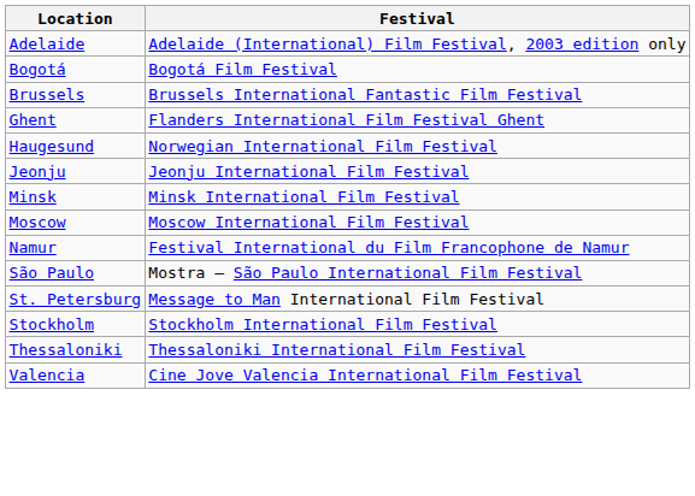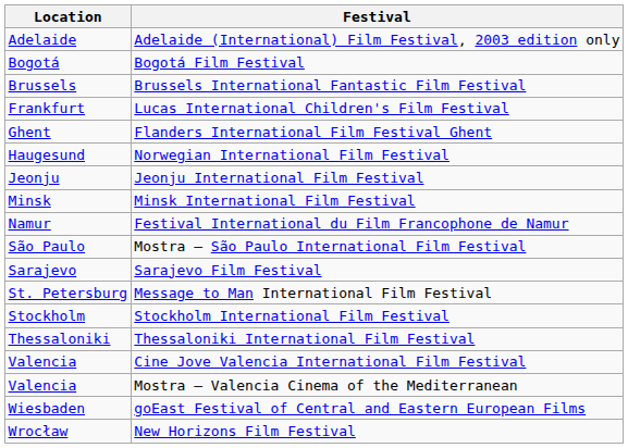+ row: Frankfurt | Lucas International Children's Film Festival
- row: Moscow | Moscow International Film Festival
+ row: Sarajevo | Sarajevo Film Festival
+ row: Valencia | Mostra – Valencia Cinema of the Mediterranean
+ row: Wiesbaden | goEast Festival of Central and Eastern European Films
+ row: Wrocław | New Horizons Film Festival
